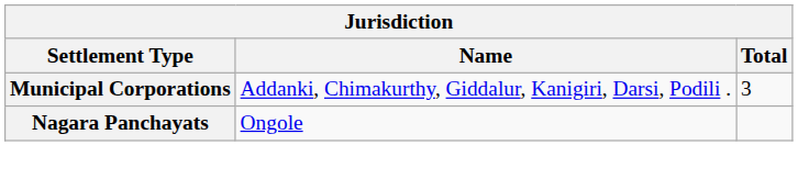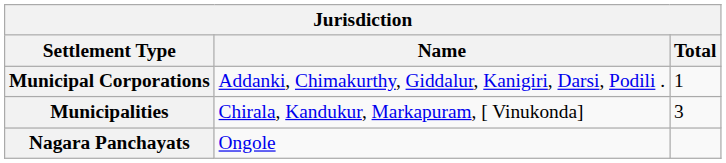Municipal Corporations | Total: 3 -> 1
+ row: Municipalities | Chirala, Kandukur, Markapuram, [ Vinukonda] | 3
